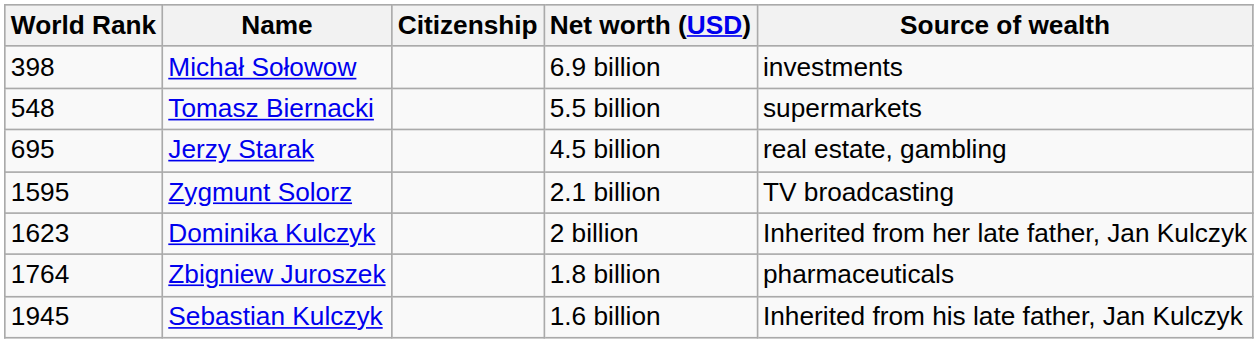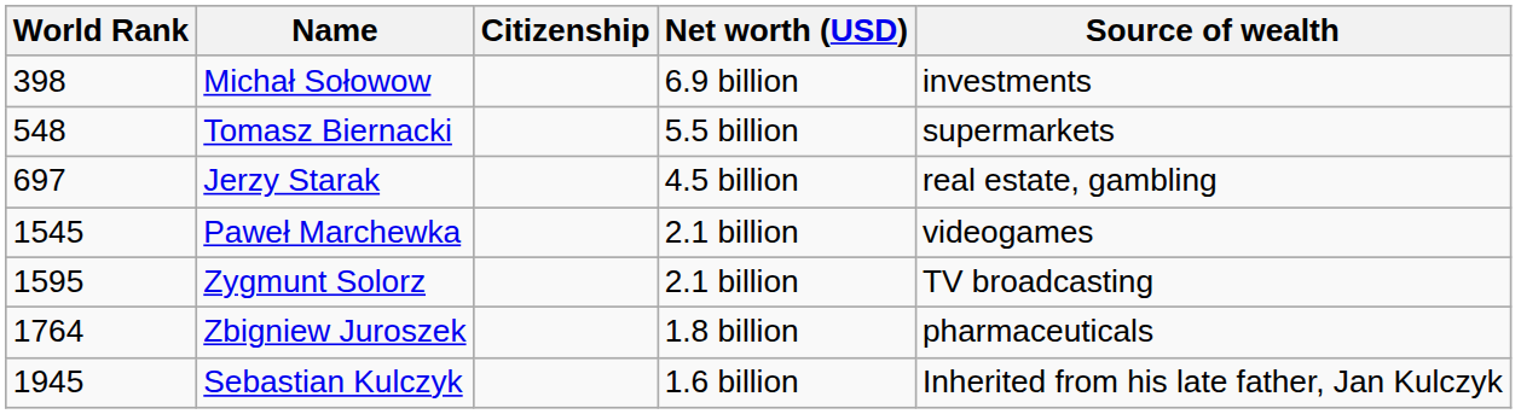Jerzy Starak | World Rank: 695 -> 697
+ row: 1545 | Paweł Marchewka | 2.1 billion | videogames
- row: 1623 | Dominika Kulczyk | 2 billion | Inherited from her late father, Jan Kulczyk
